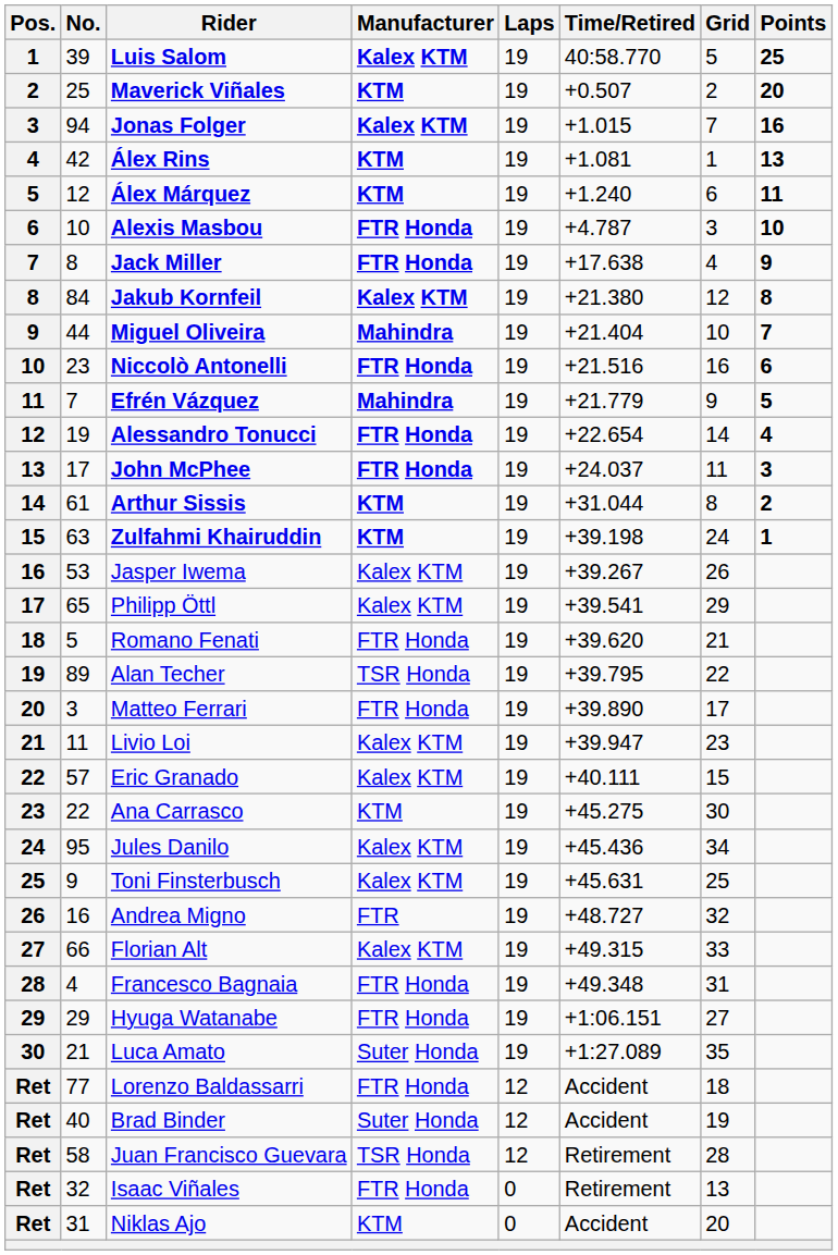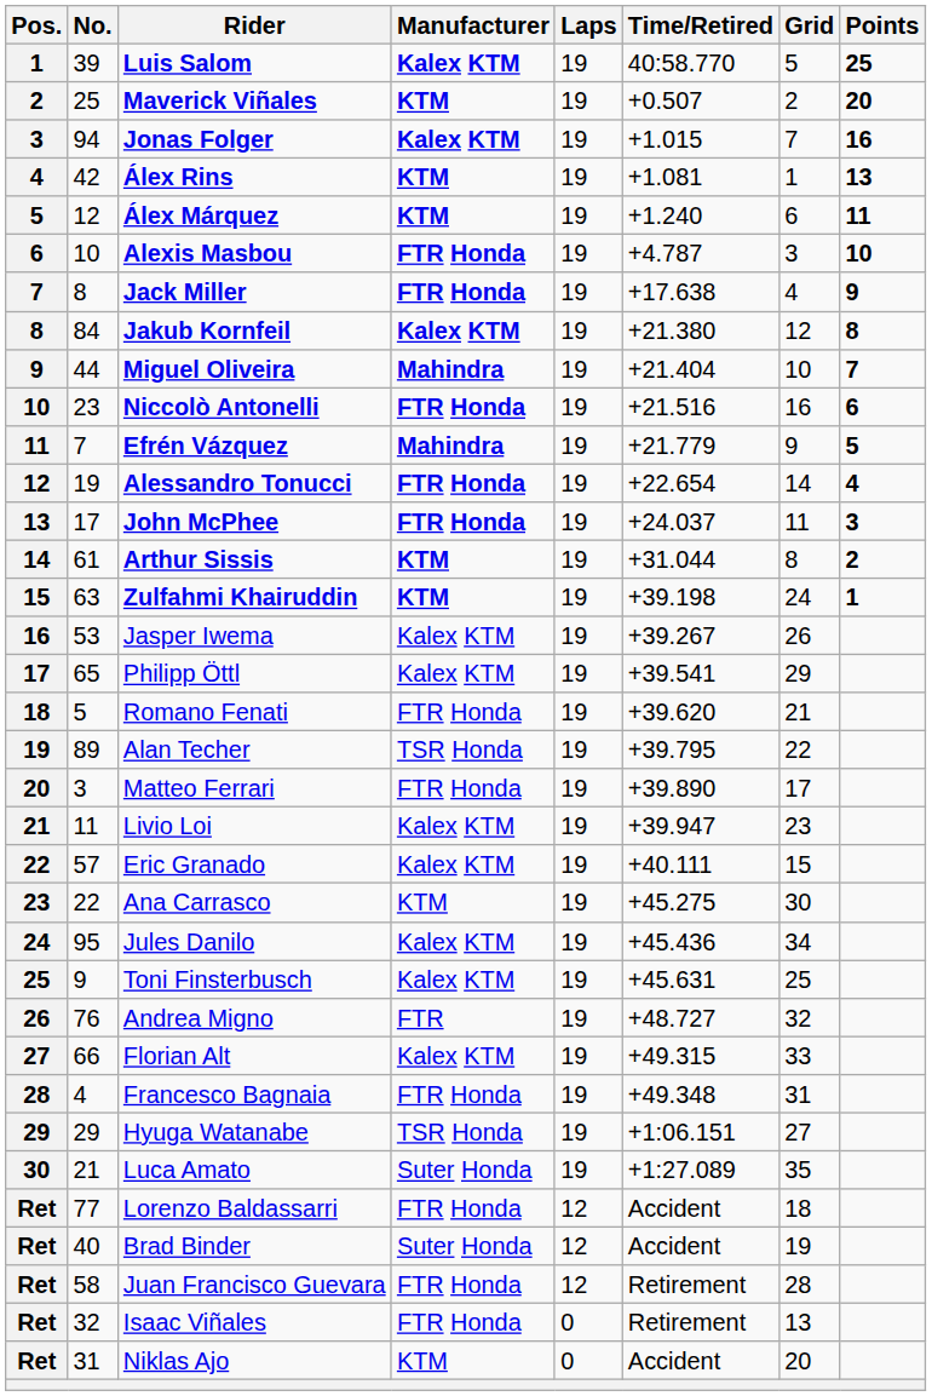Andrea Migno | No.: 16 -> 76
Hyuga Watanabe | Manufacturer: FTR Honda -> TSR Honda
Juan Francisco Guevara | Manufacturer: TSR Honda -> FTR Honda
